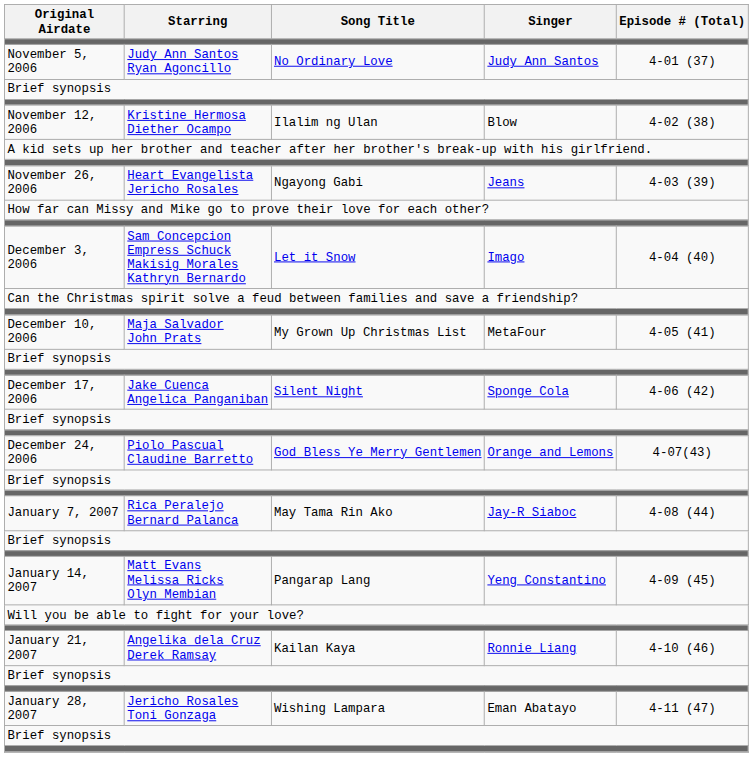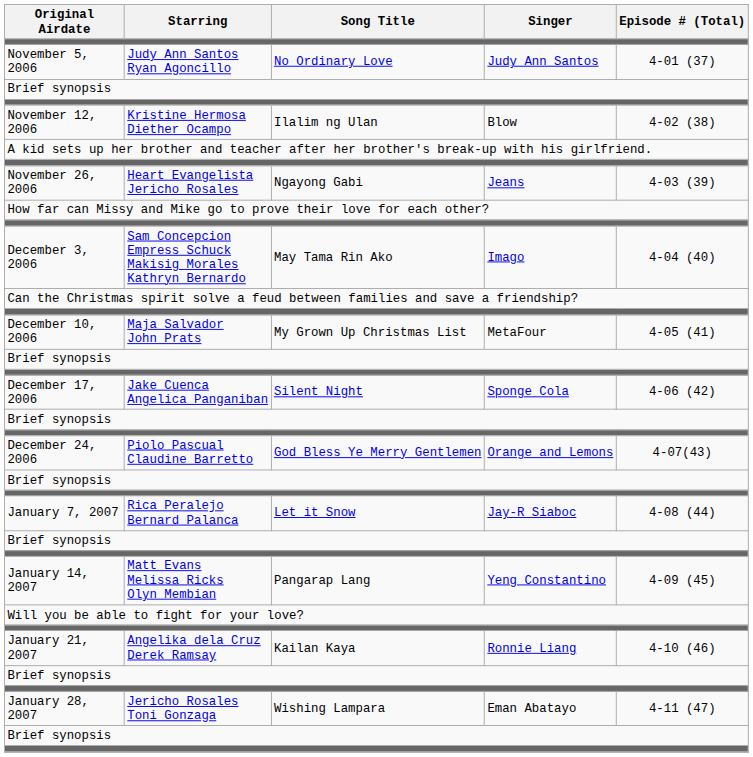December 3, 2006 | Song Title: Let it Snow -> May Tama Rin Ako
January 7, 2007 | Song Title: May Tama Rin Ako -> Let it Snow
